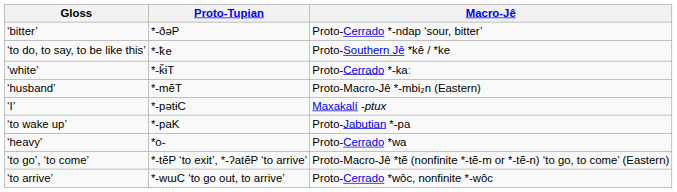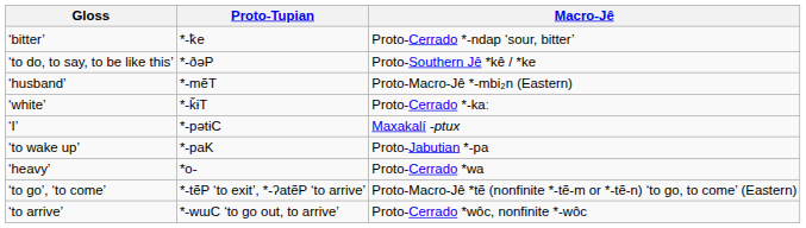‘bitter’ | Proto-Tupian: *-ðəP -> *-ꝁe
‘to do, to say, to be like this’ | Proto-Tupian: *-ꝁe -> *-ðəP
rows swapped: ‘white’ <-> ‘husband’
